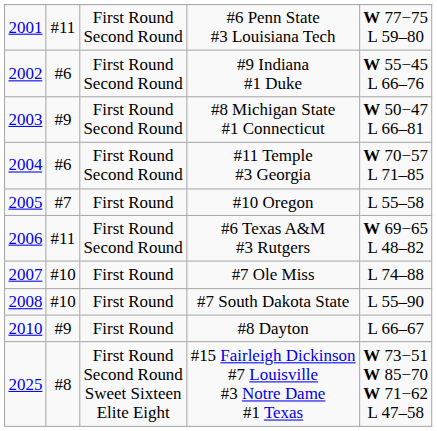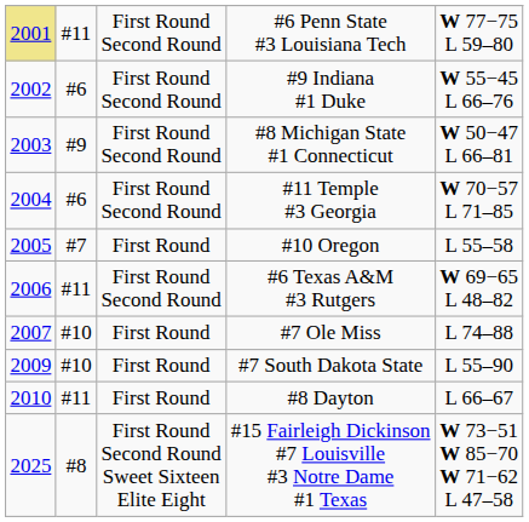#6 Penn State #3 Louisiana Tech | column 1: no background -> khaki background
#7 South Dakota State | column 1: 2008 -> 2009
#8 Dayton | column 2: #9 -> #11
